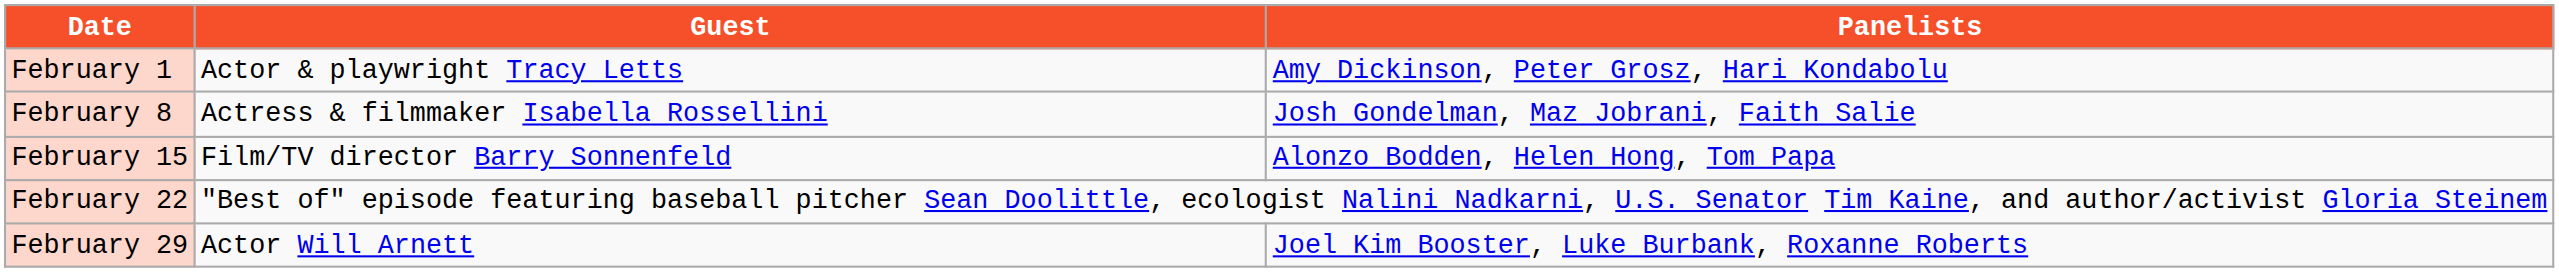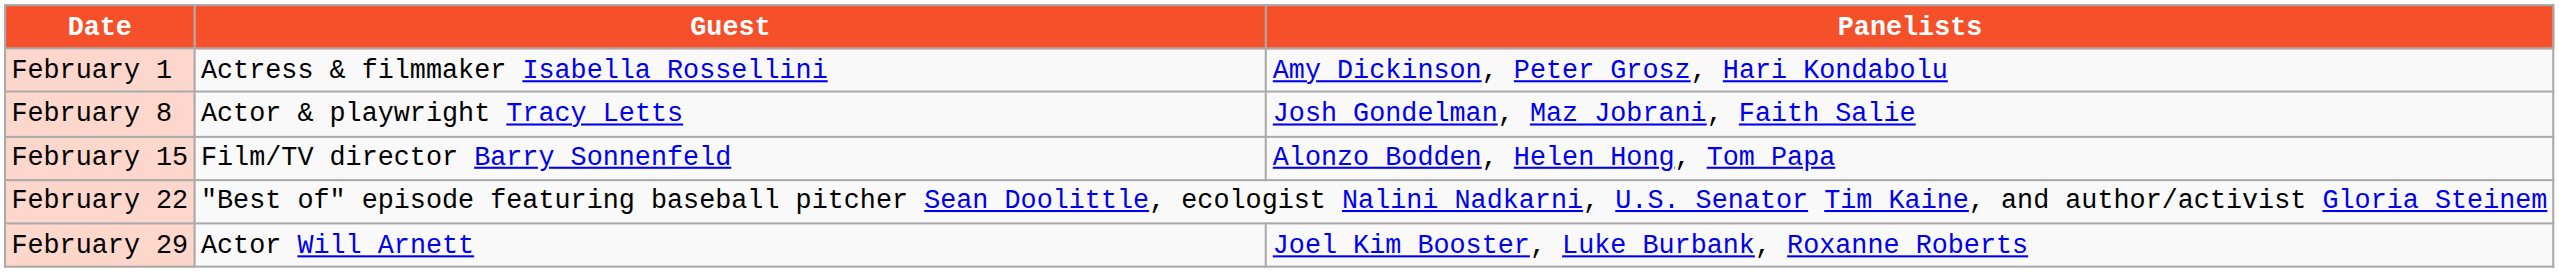February 1 | Guest: Actor & playwright Tracy Letts -> Actress & filmmaker Isabella Rossellini
February 8 | Guest: Actress & filmmaker Isabella Rossellini -> Actor & playwright Tracy Letts
